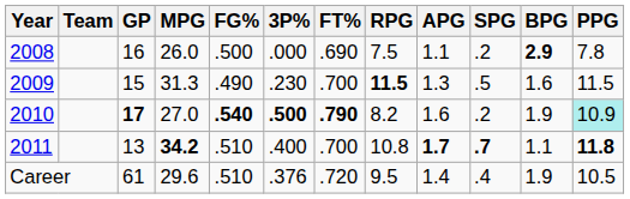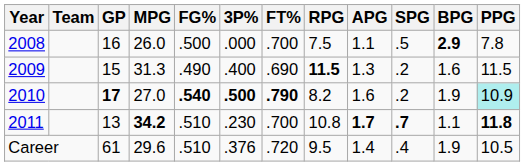2008 | FT%: .690 -> .700
2008 | SPG: .2 -> .5
2009 | 3P%: .230 -> .400
2009 | FT%: .700 -> .690
2009 | SPG: .5 -> .2
2011 | 3P%: .400 -> .230
